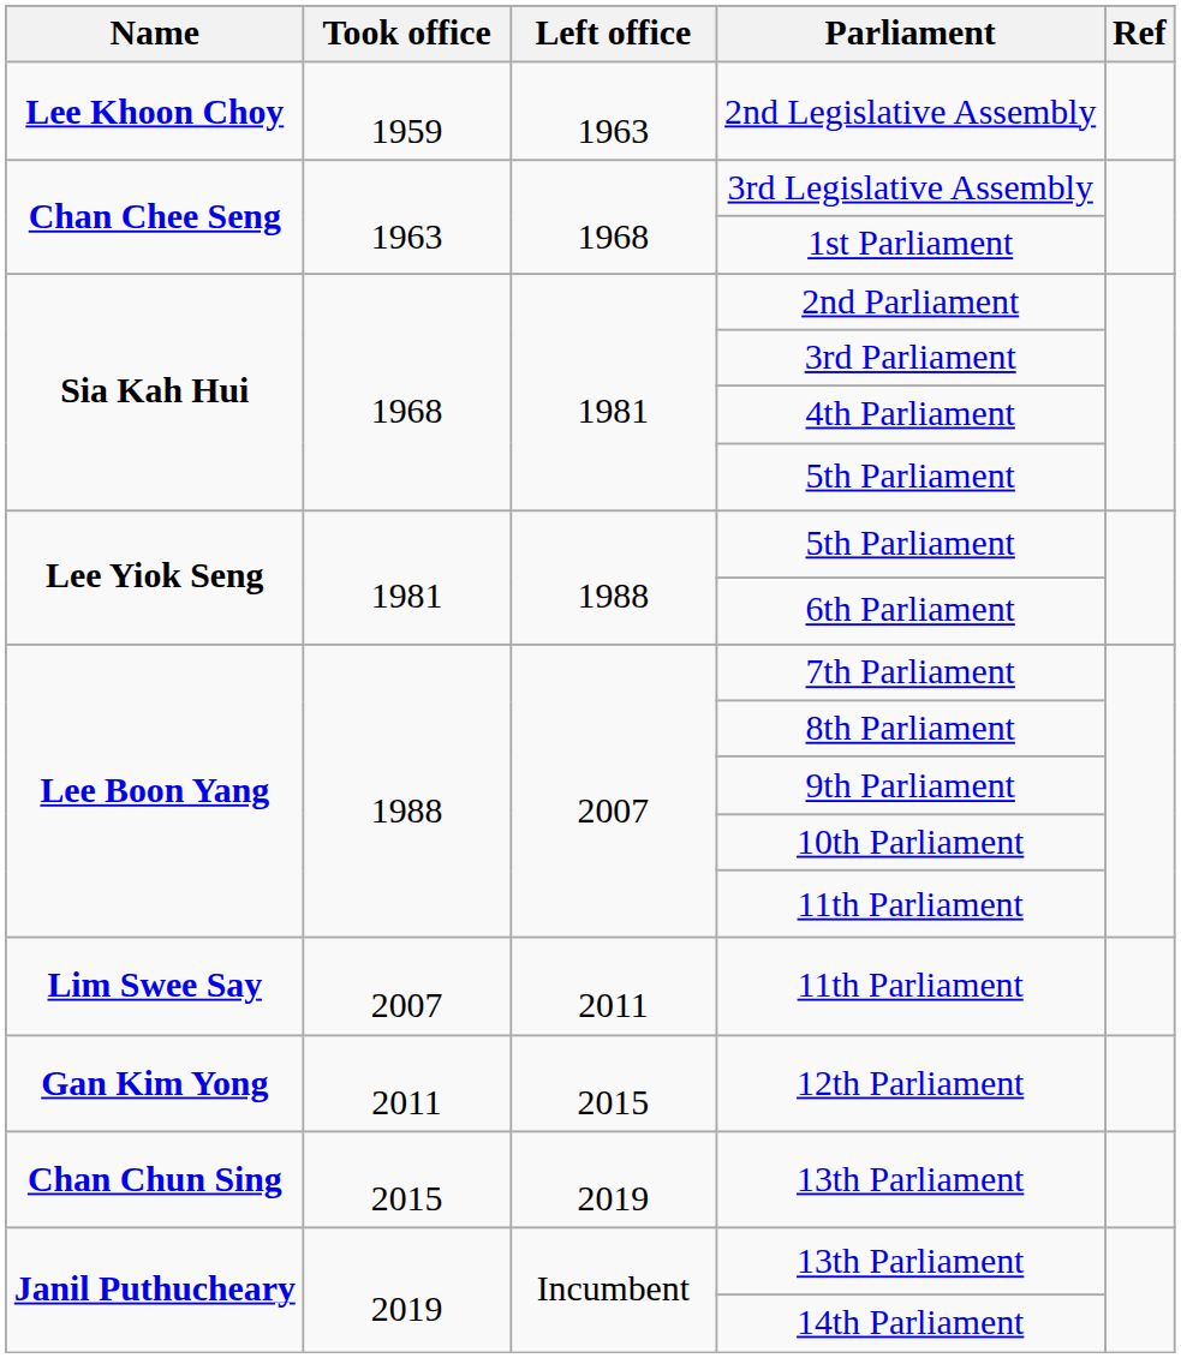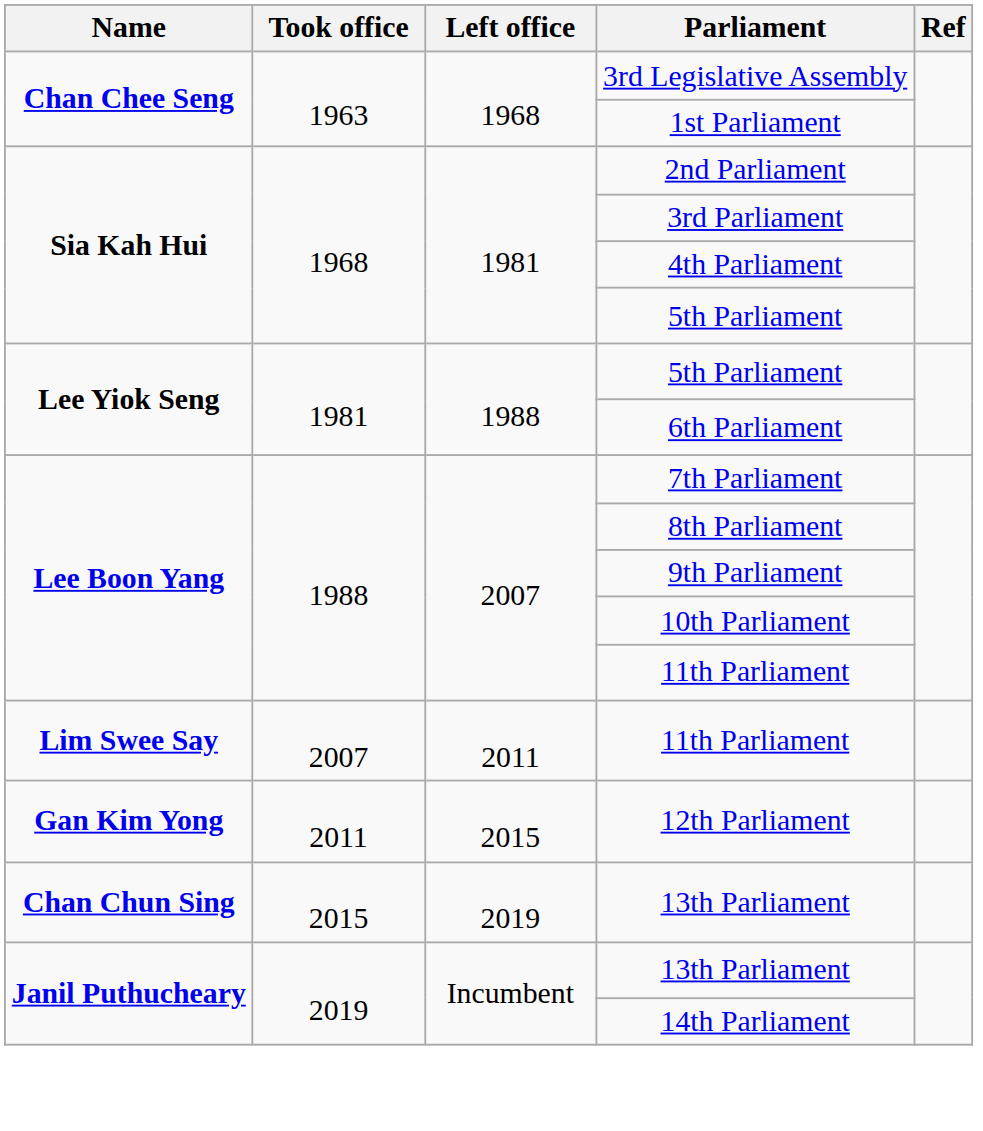- row: Lee Khoon Choy | 1959 | 1963 | 2nd Legislative Assembly
